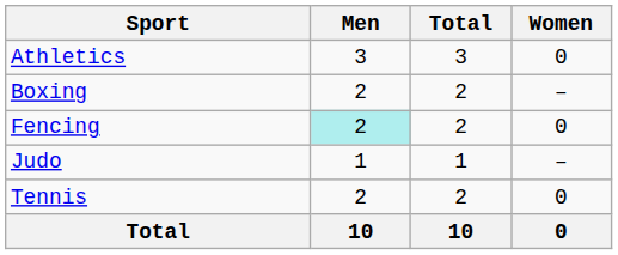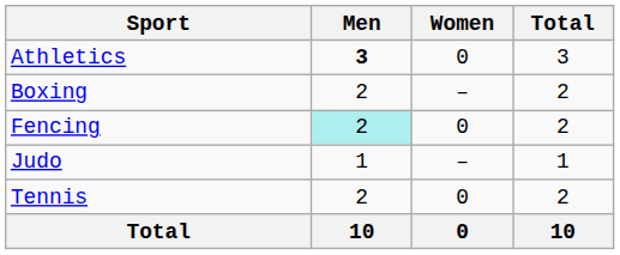columns swapped: Women <-> Total
Athletics | Men: normal -> bold
